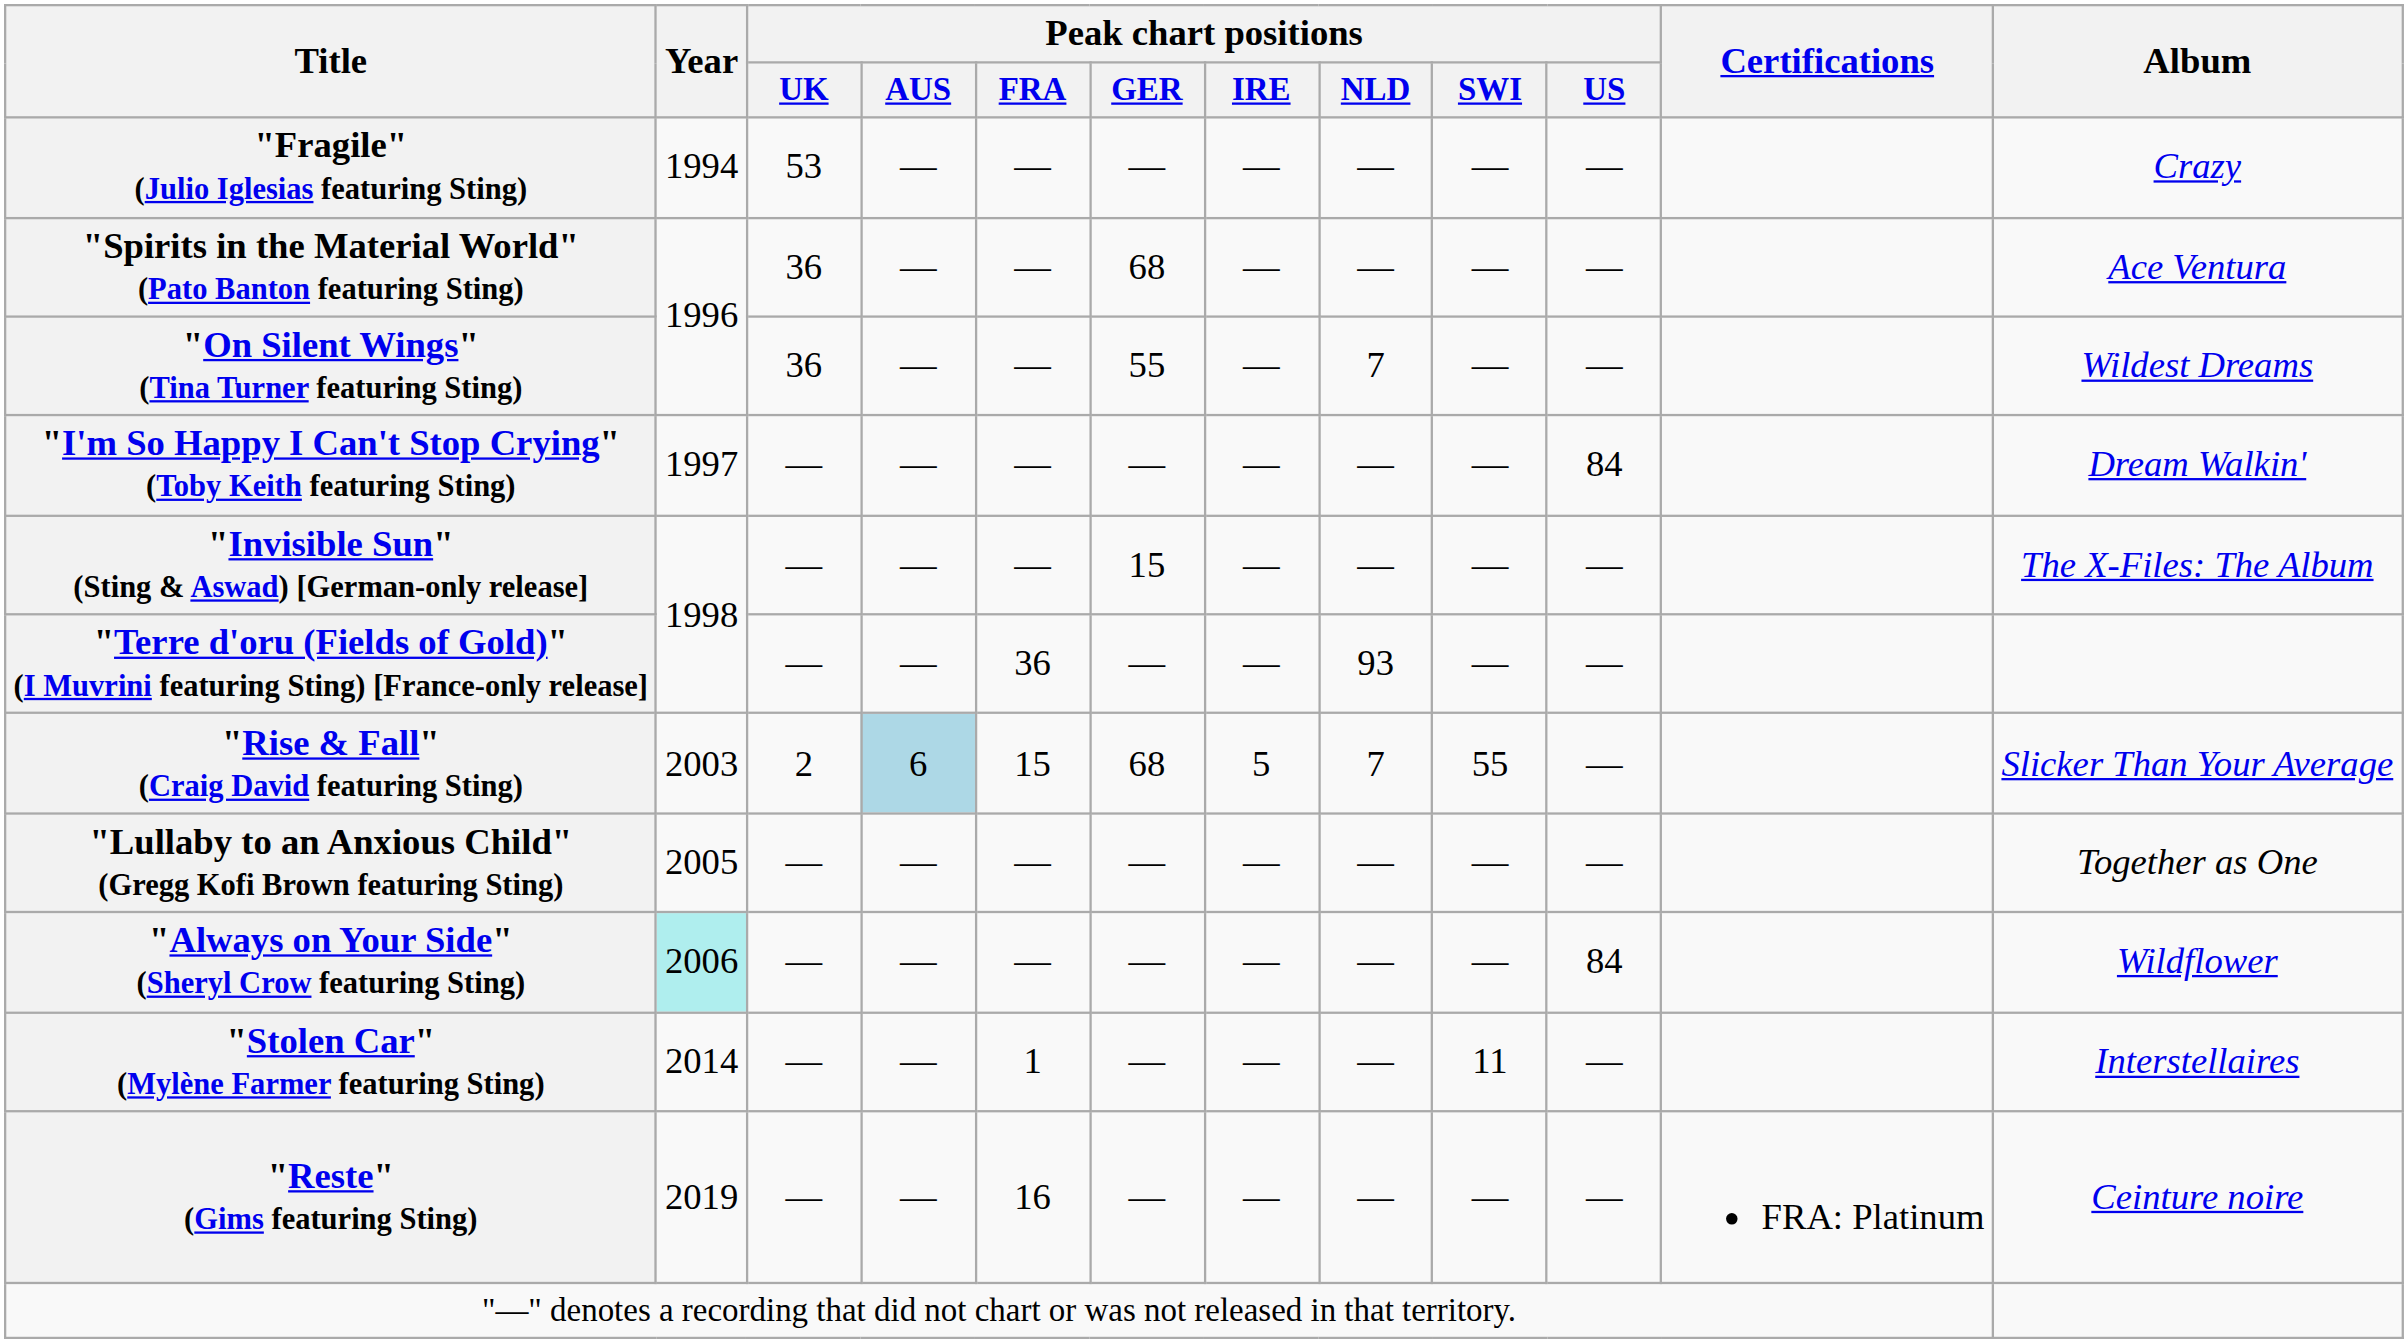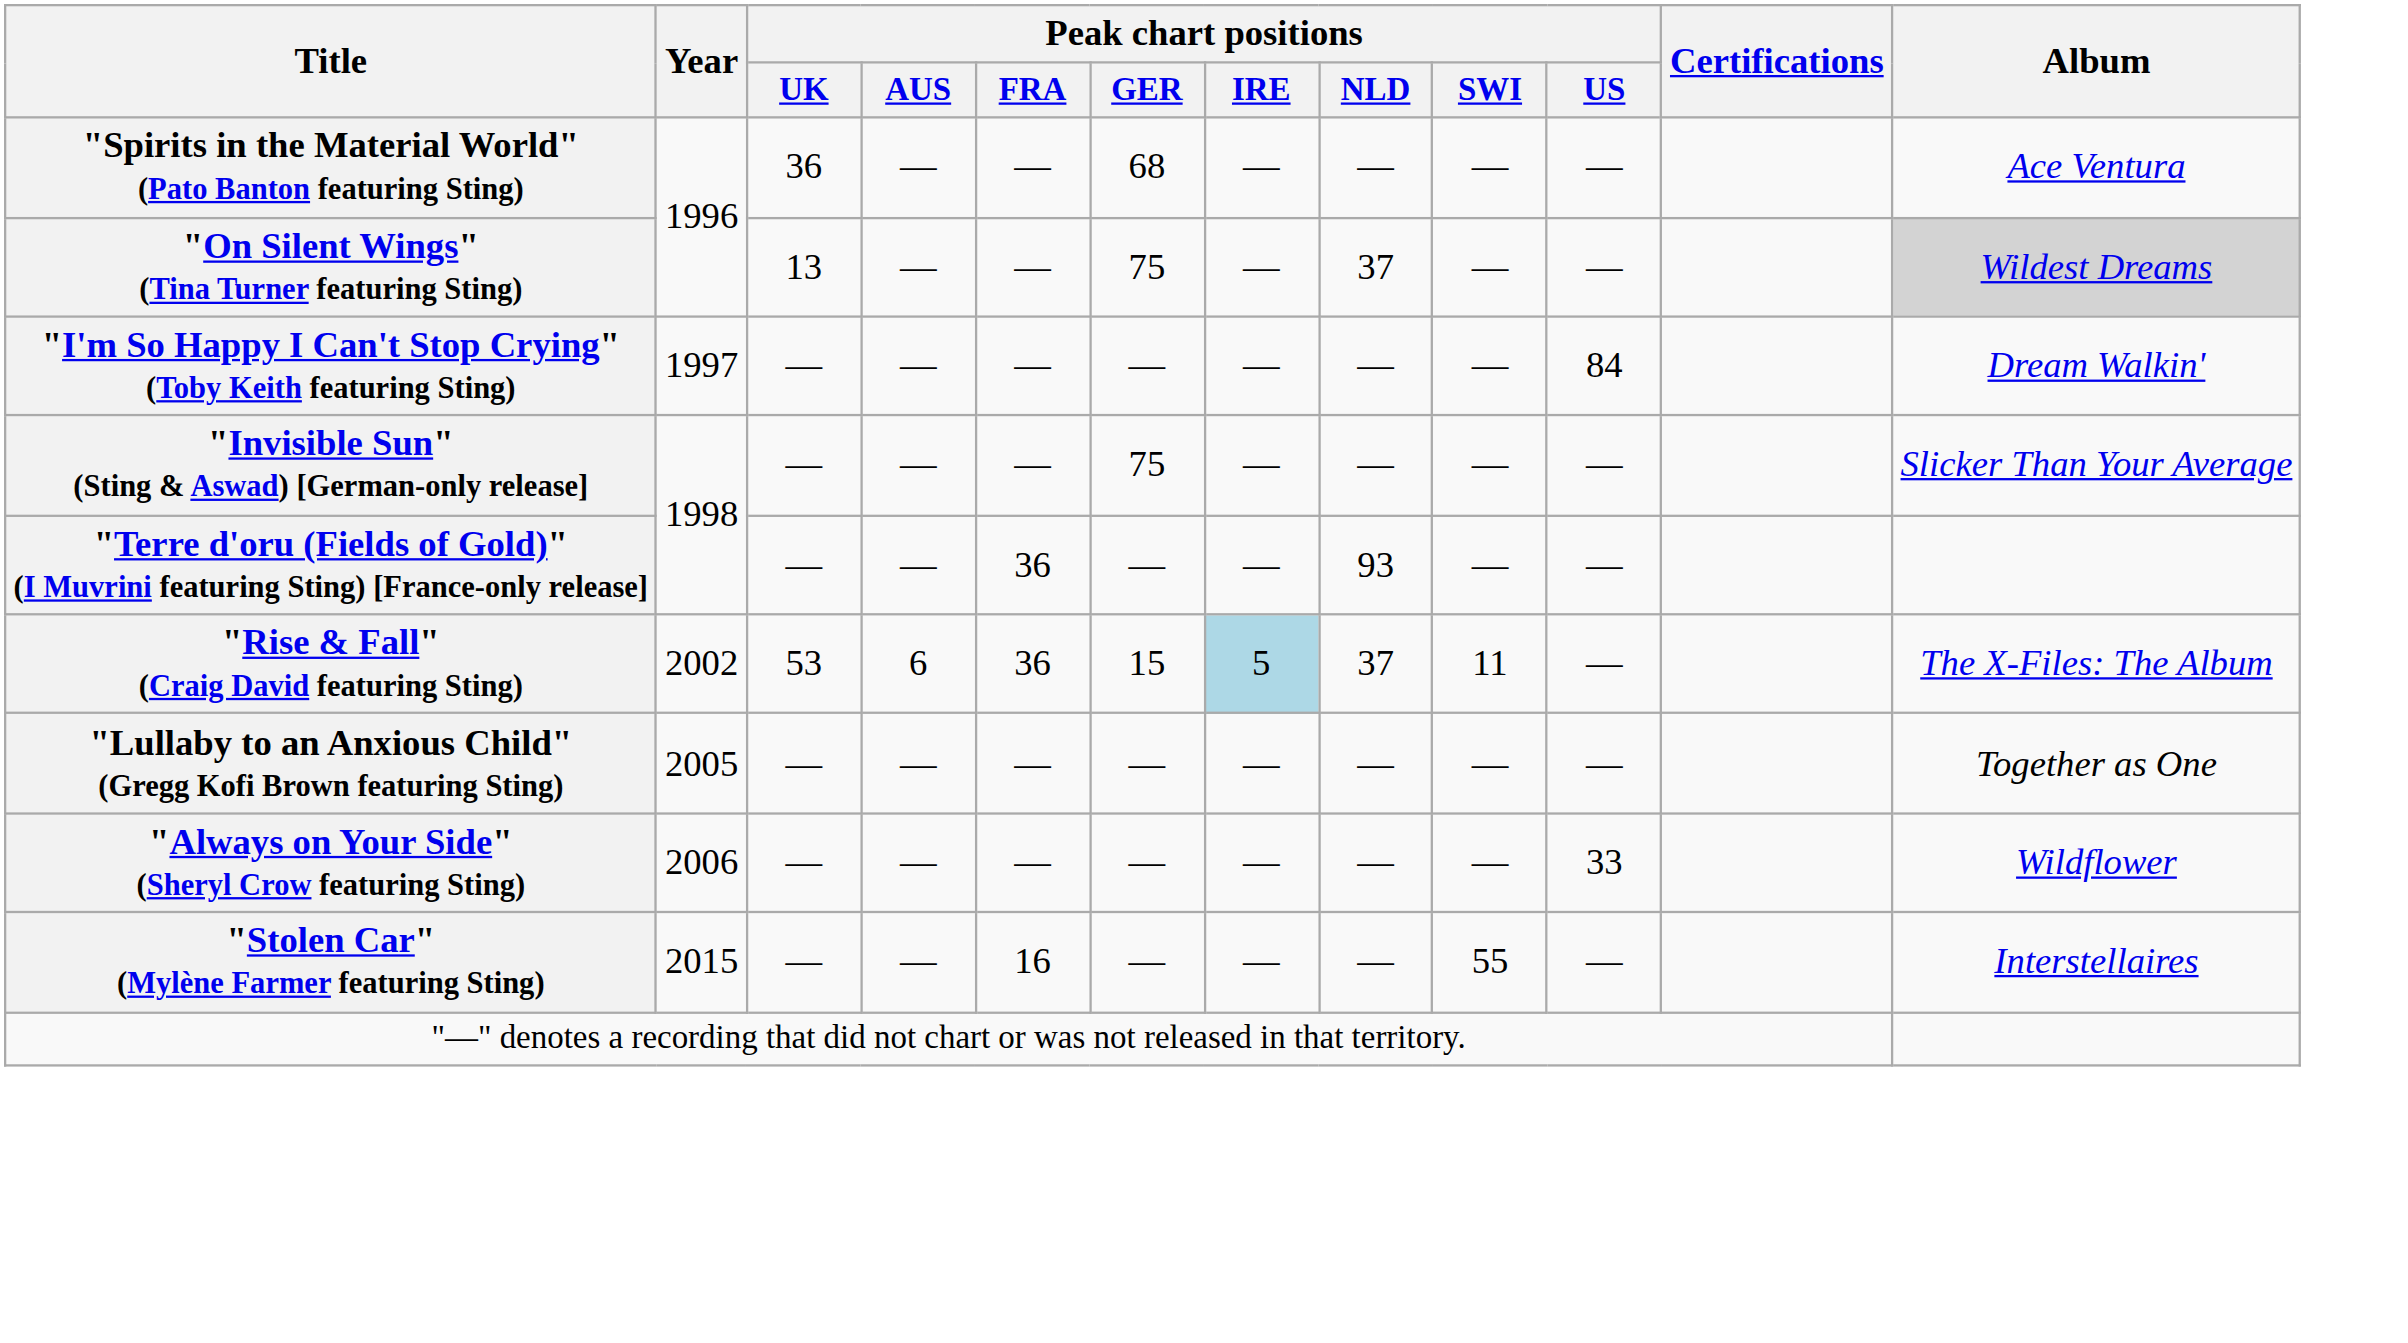- row: "Fragile" (Julio Iglesias featuring Sting) | 1994 | 53 | — | — | — | — | — | — | — | Crazy
"On Silent Wings" (Tina Turner featuring Sting) | Peak chart positions / UK: 36 -> 13
"On Silent Wings" (Tina Turner featuring Sting) | Peak chart positions / GER: 55 -> 75
"On Silent Wings" (Tina Turner featuring Sting) | Peak chart positions / NLD: 7 -> 37
"On Silent Wings" (Tina Turner featuring Sting) | Album: no background -> lightgrey background
"Invisible Sun" (Sting & Aswad) [German-only release] | Peak chart positions / GER: 15 -> 75
"Invisible Sun" (Sting & Aswad) [German-only release] | Album: The X-Files: The Album -> Slicker Than Your Average
"Rise & Fall" (Craig David featuring Sting) | Year: 2003 -> 2002
"Rise & Fall" (Craig David featuring Sting) | Peak chart positions / UK: 2 -> 53
"Rise & Fall" (Craig David featuring Sting) | Peak chart positions / AUS: lightblue background -> no background
"Rise & Fall" (Craig David featuring Sting) | Peak chart positions / FRA: 15 -> 36
"Rise & Fall" (Craig David featuring Sting) | Peak chart positions / GER: 68 -> 15
"Rise & Fall" (Craig David featuring Sting) | Peak chart positions / IRE: no background -> lightblue background
"Rise & Fall" (Craig David featuring Sting) | Peak chart positions / NLD: 7 -> 37
"Rise & Fall" (Craig David featuring Sting) | Peak chart positions / SWI: 55 -> 11
"Rise & Fall" (Craig David featuring Sting) | Album: Slicker Than Your Average -> The X-Files: The Album
"Always on Your Side" (Sheryl Crow featuring Sting) | Year: paleturquoise background -> no background
"Always on Your Side" (Sheryl Crow featuring Sting) | Peak chart positions / US: 84 -> 33
"Stolen Car" (Mylène Farmer featuring Sting) | Year: 2014 -> 2015
"Stolen Car" (Mylène Farmer featuring Sting) | Peak chart positions / FRA: 1 -> 16
"Stolen Car" (Mylène Farmer featuring Sting) | Peak chart positions / SWI: 11 -> 55
- row: "Reste" (Gims featuring Sting) | 2019 | — | — | 16 | — | — | — | — | — | FRA: Platinum | Ceinture noire
